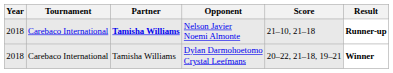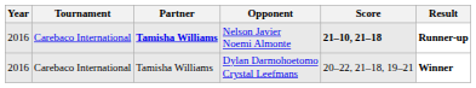Nelson Javier Noemi Almonte | Year: 2018 -> 2016
Nelson Javier Noemi Almonte | Score: normal -> bold
Dylan Darmohoetomo Crystal Leefmans | Year: 2018 -> 2016
